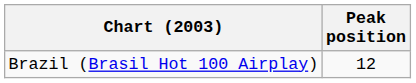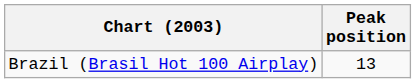Brazil (Brasil Hot 100 Airplay) | Peak position: 12 -> 13
